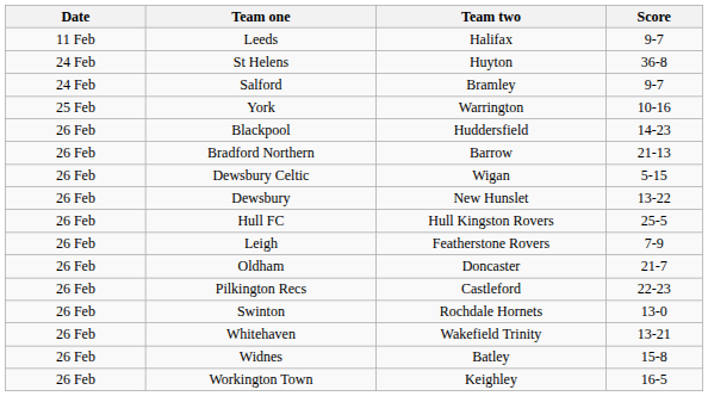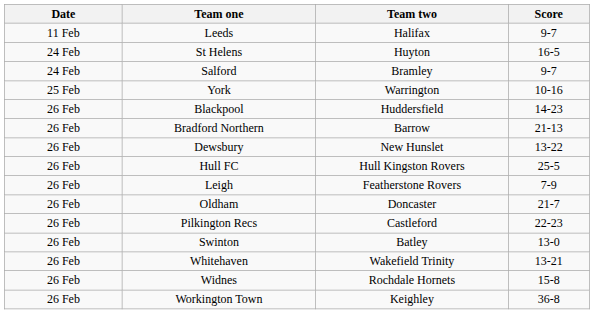St Helens | Score: 36-8 -> 16-5
- row: 26 Feb | Dewsbury Celtic | Wigan | 5-15
Swinton | Team two: Rochdale Hornets -> Batley
Widnes | Team two: Batley -> Rochdale Hornets
Workington Town | Score: 16-5 -> 36-8
